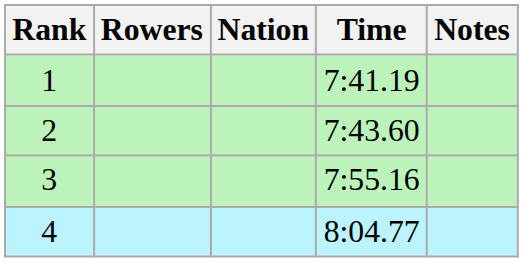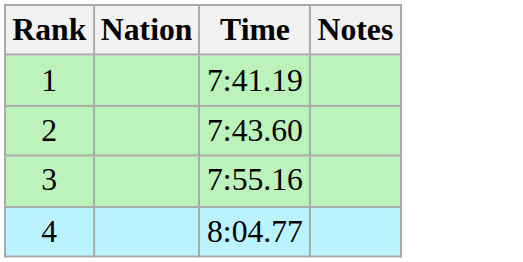- column: Rowers
